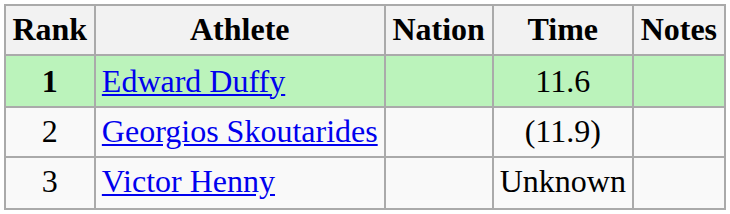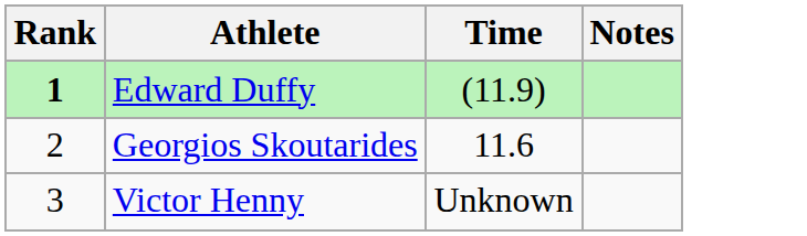- column: Nation
Edward Duffy | Time: 11.6 -> (11.9)
Georgios Skoutarides | Time: (11.9) -> 11.6
